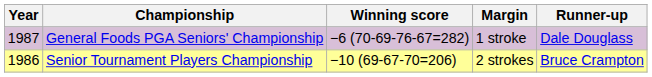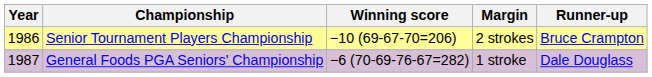rows swapped: Senior Tournament Players Championship <-> General Foods PGA Seniors' Championship
